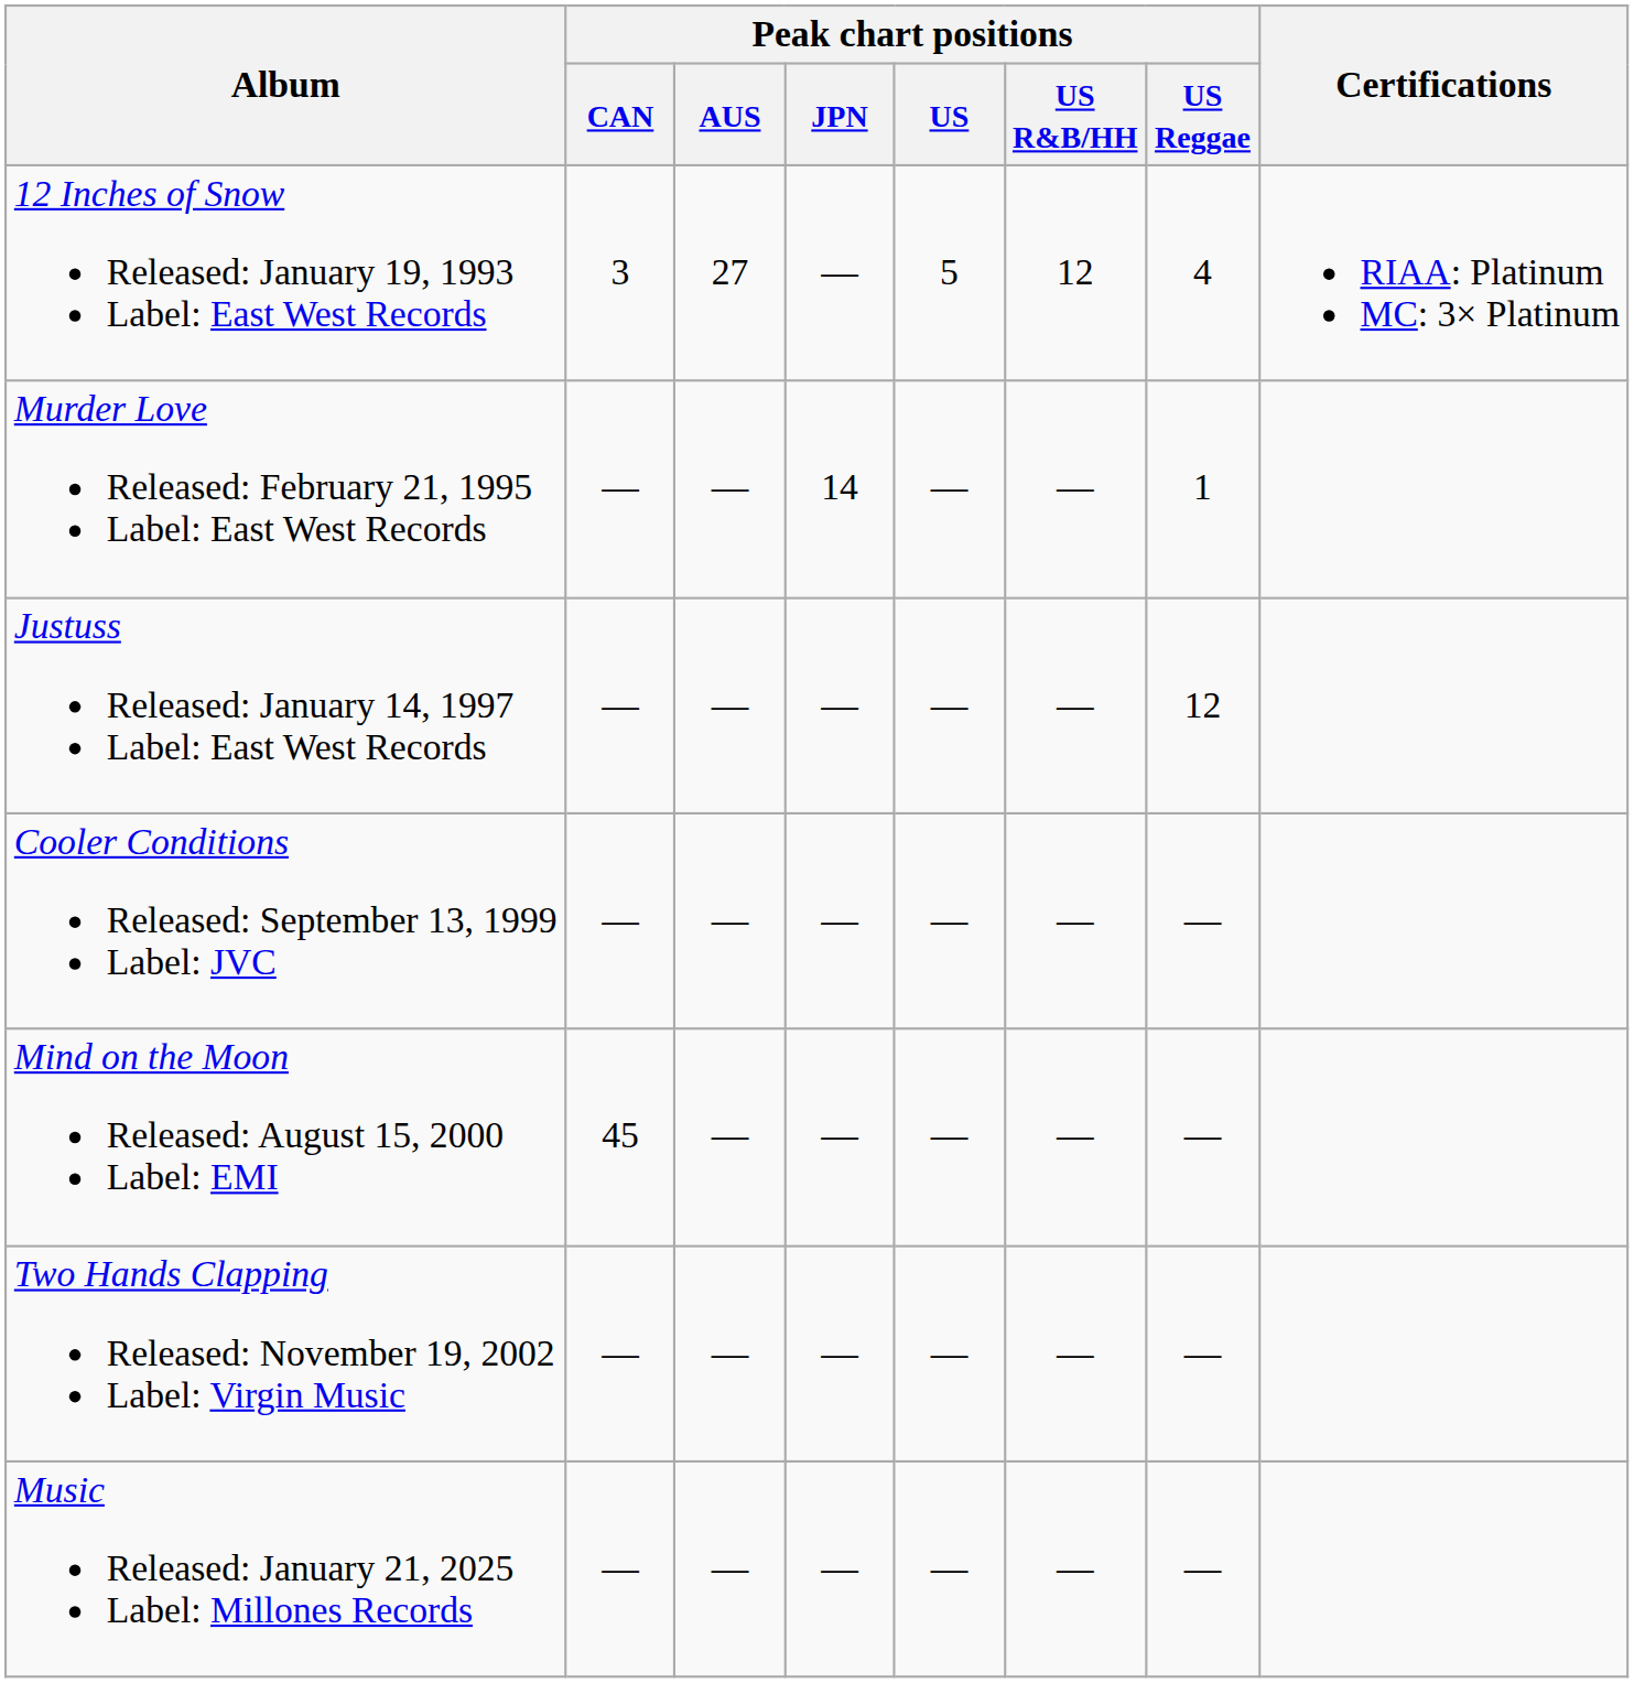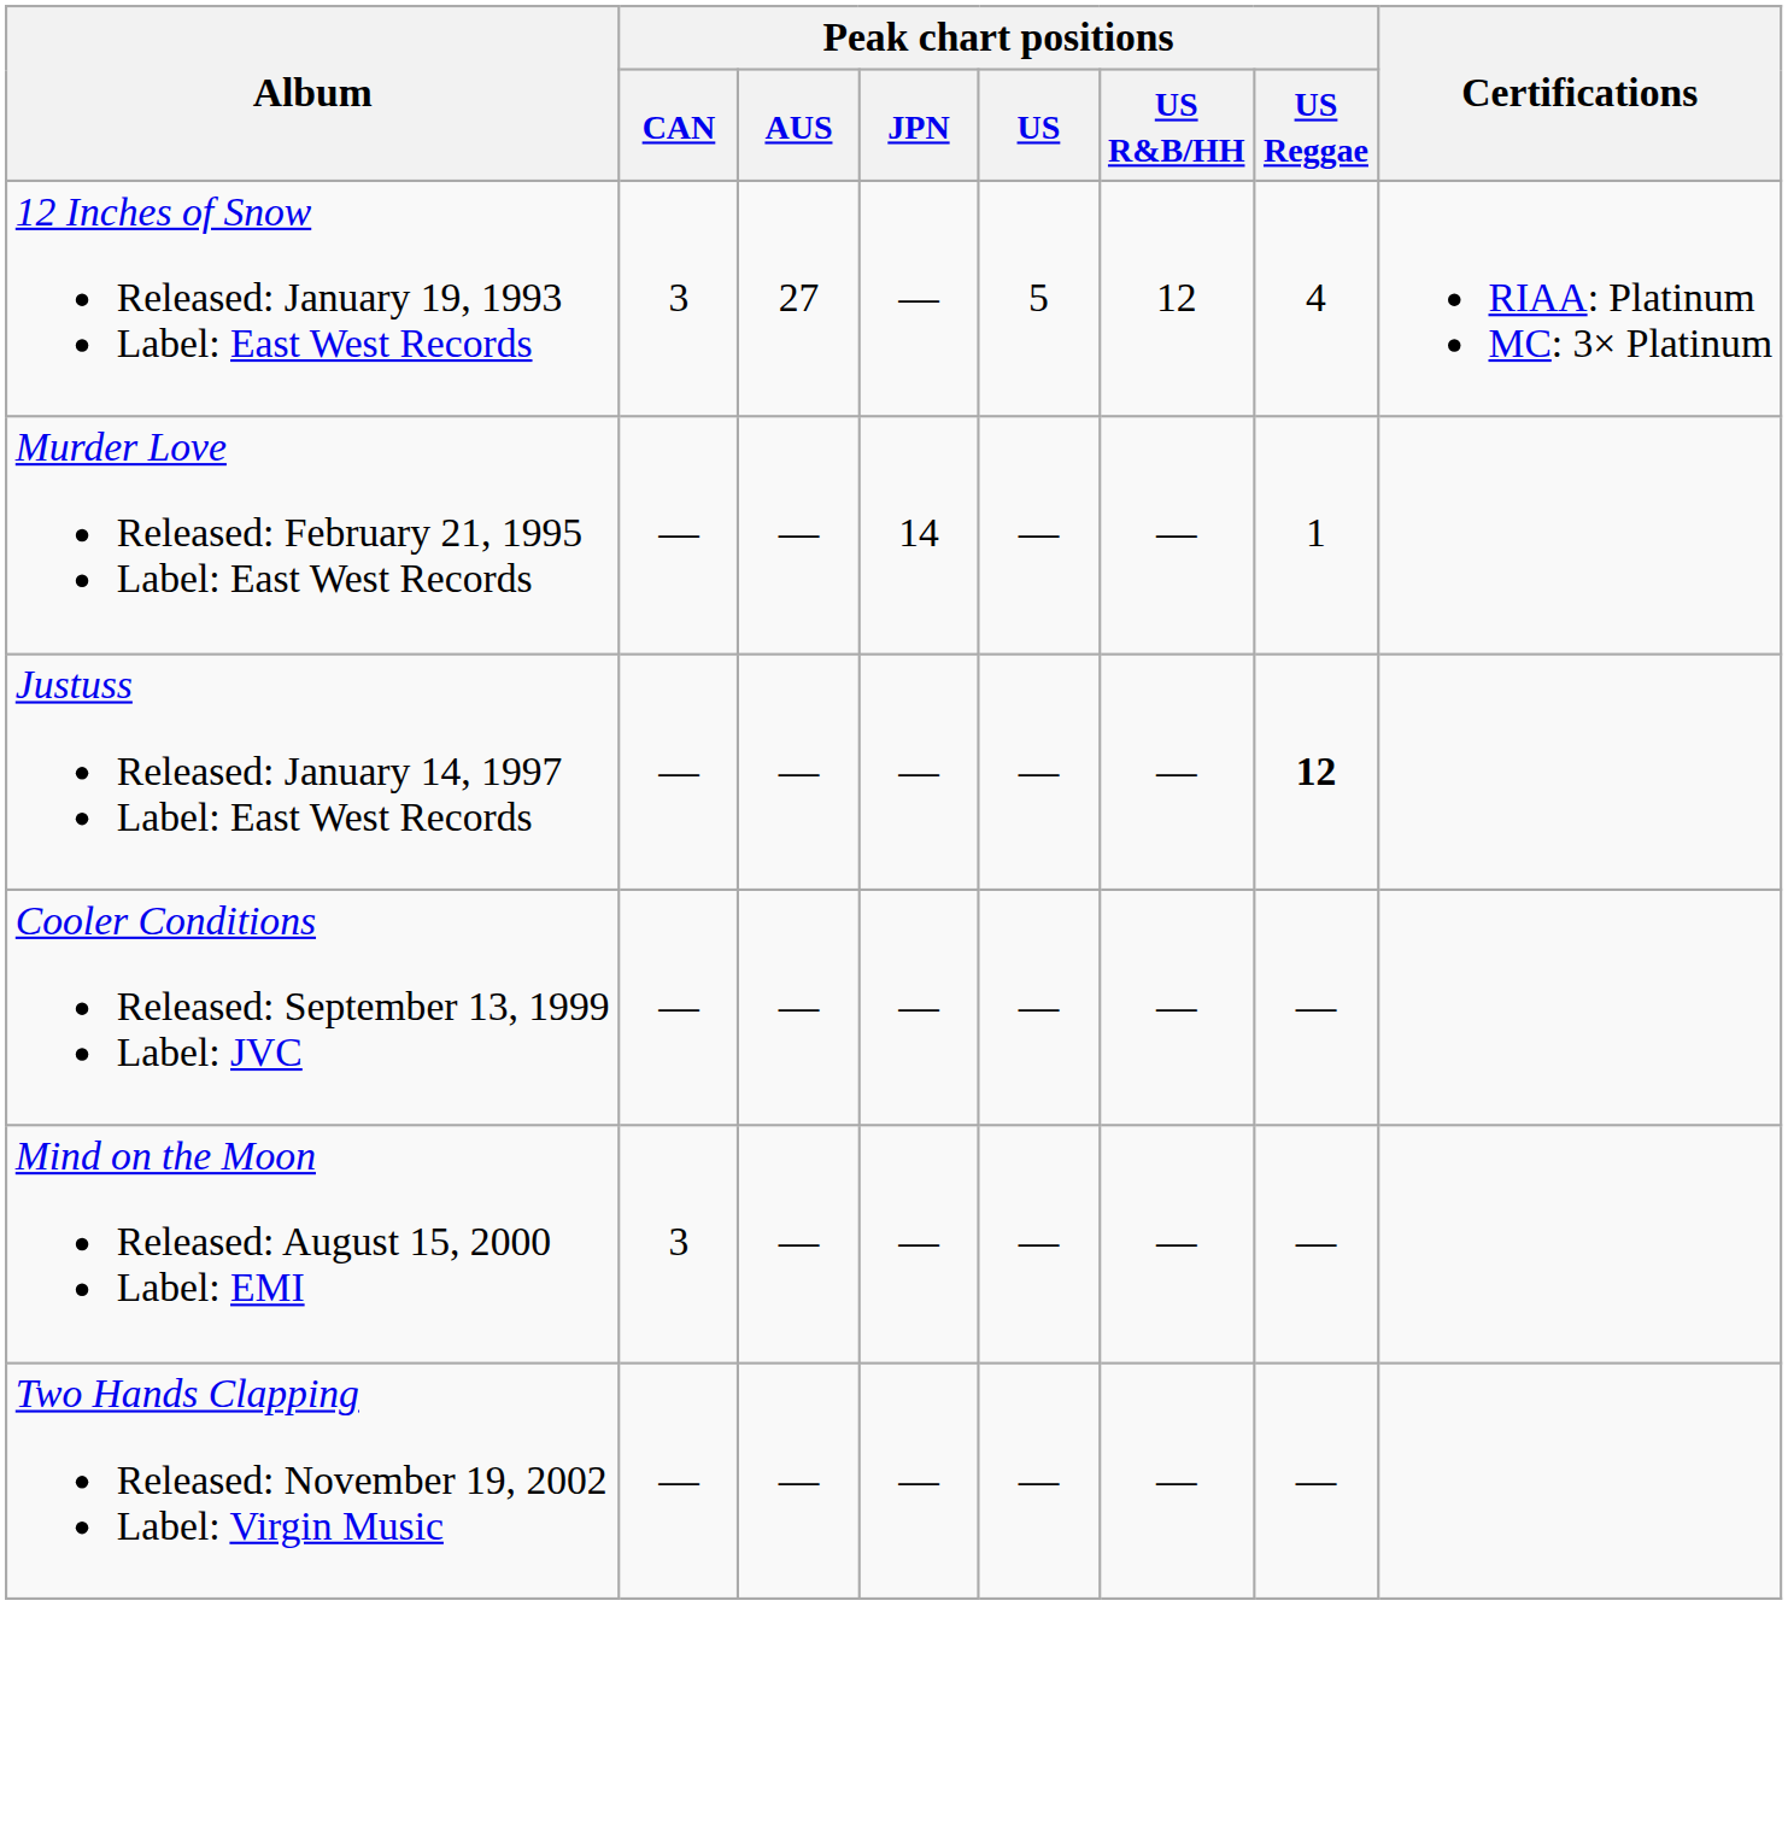Justuss Released: January 14, 1997 Label: East West Records | Peak chart positions / US Reggae: normal -> bold
Mind on the Moon Released: August 15, 2000 Label: EMI | Peak chart positions / CAN: 45 -> 3
- row: Music Released: January 21, 2025 Label: Millones Records | — | — | — | — | — | —
